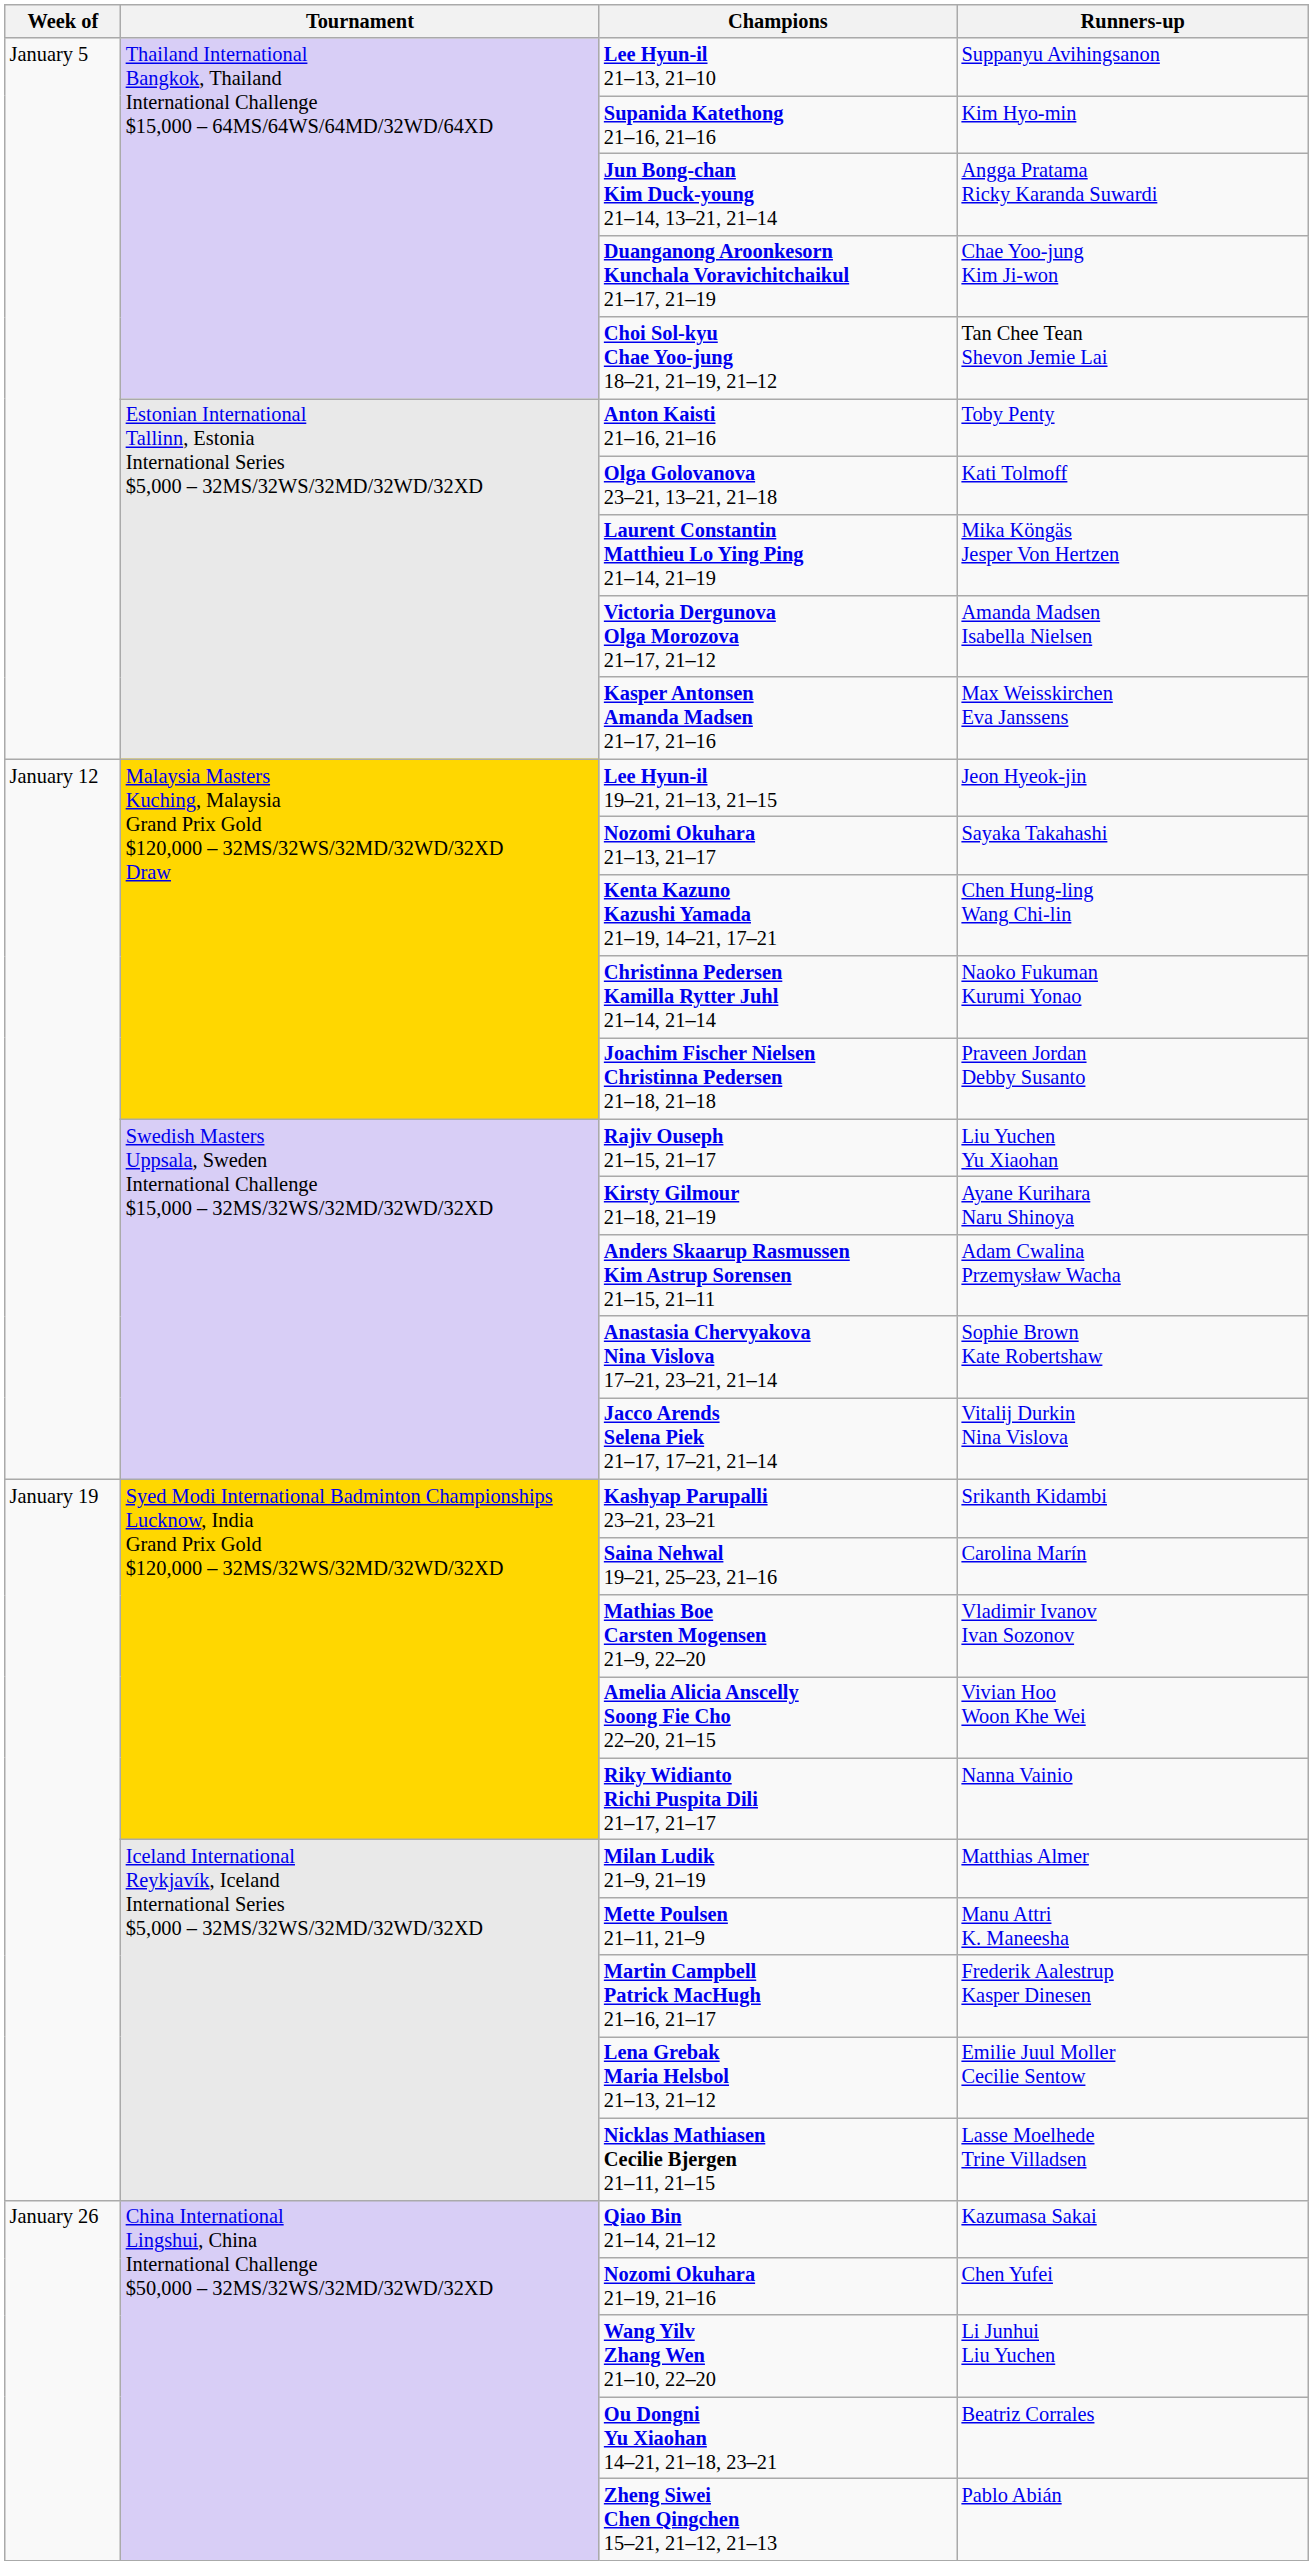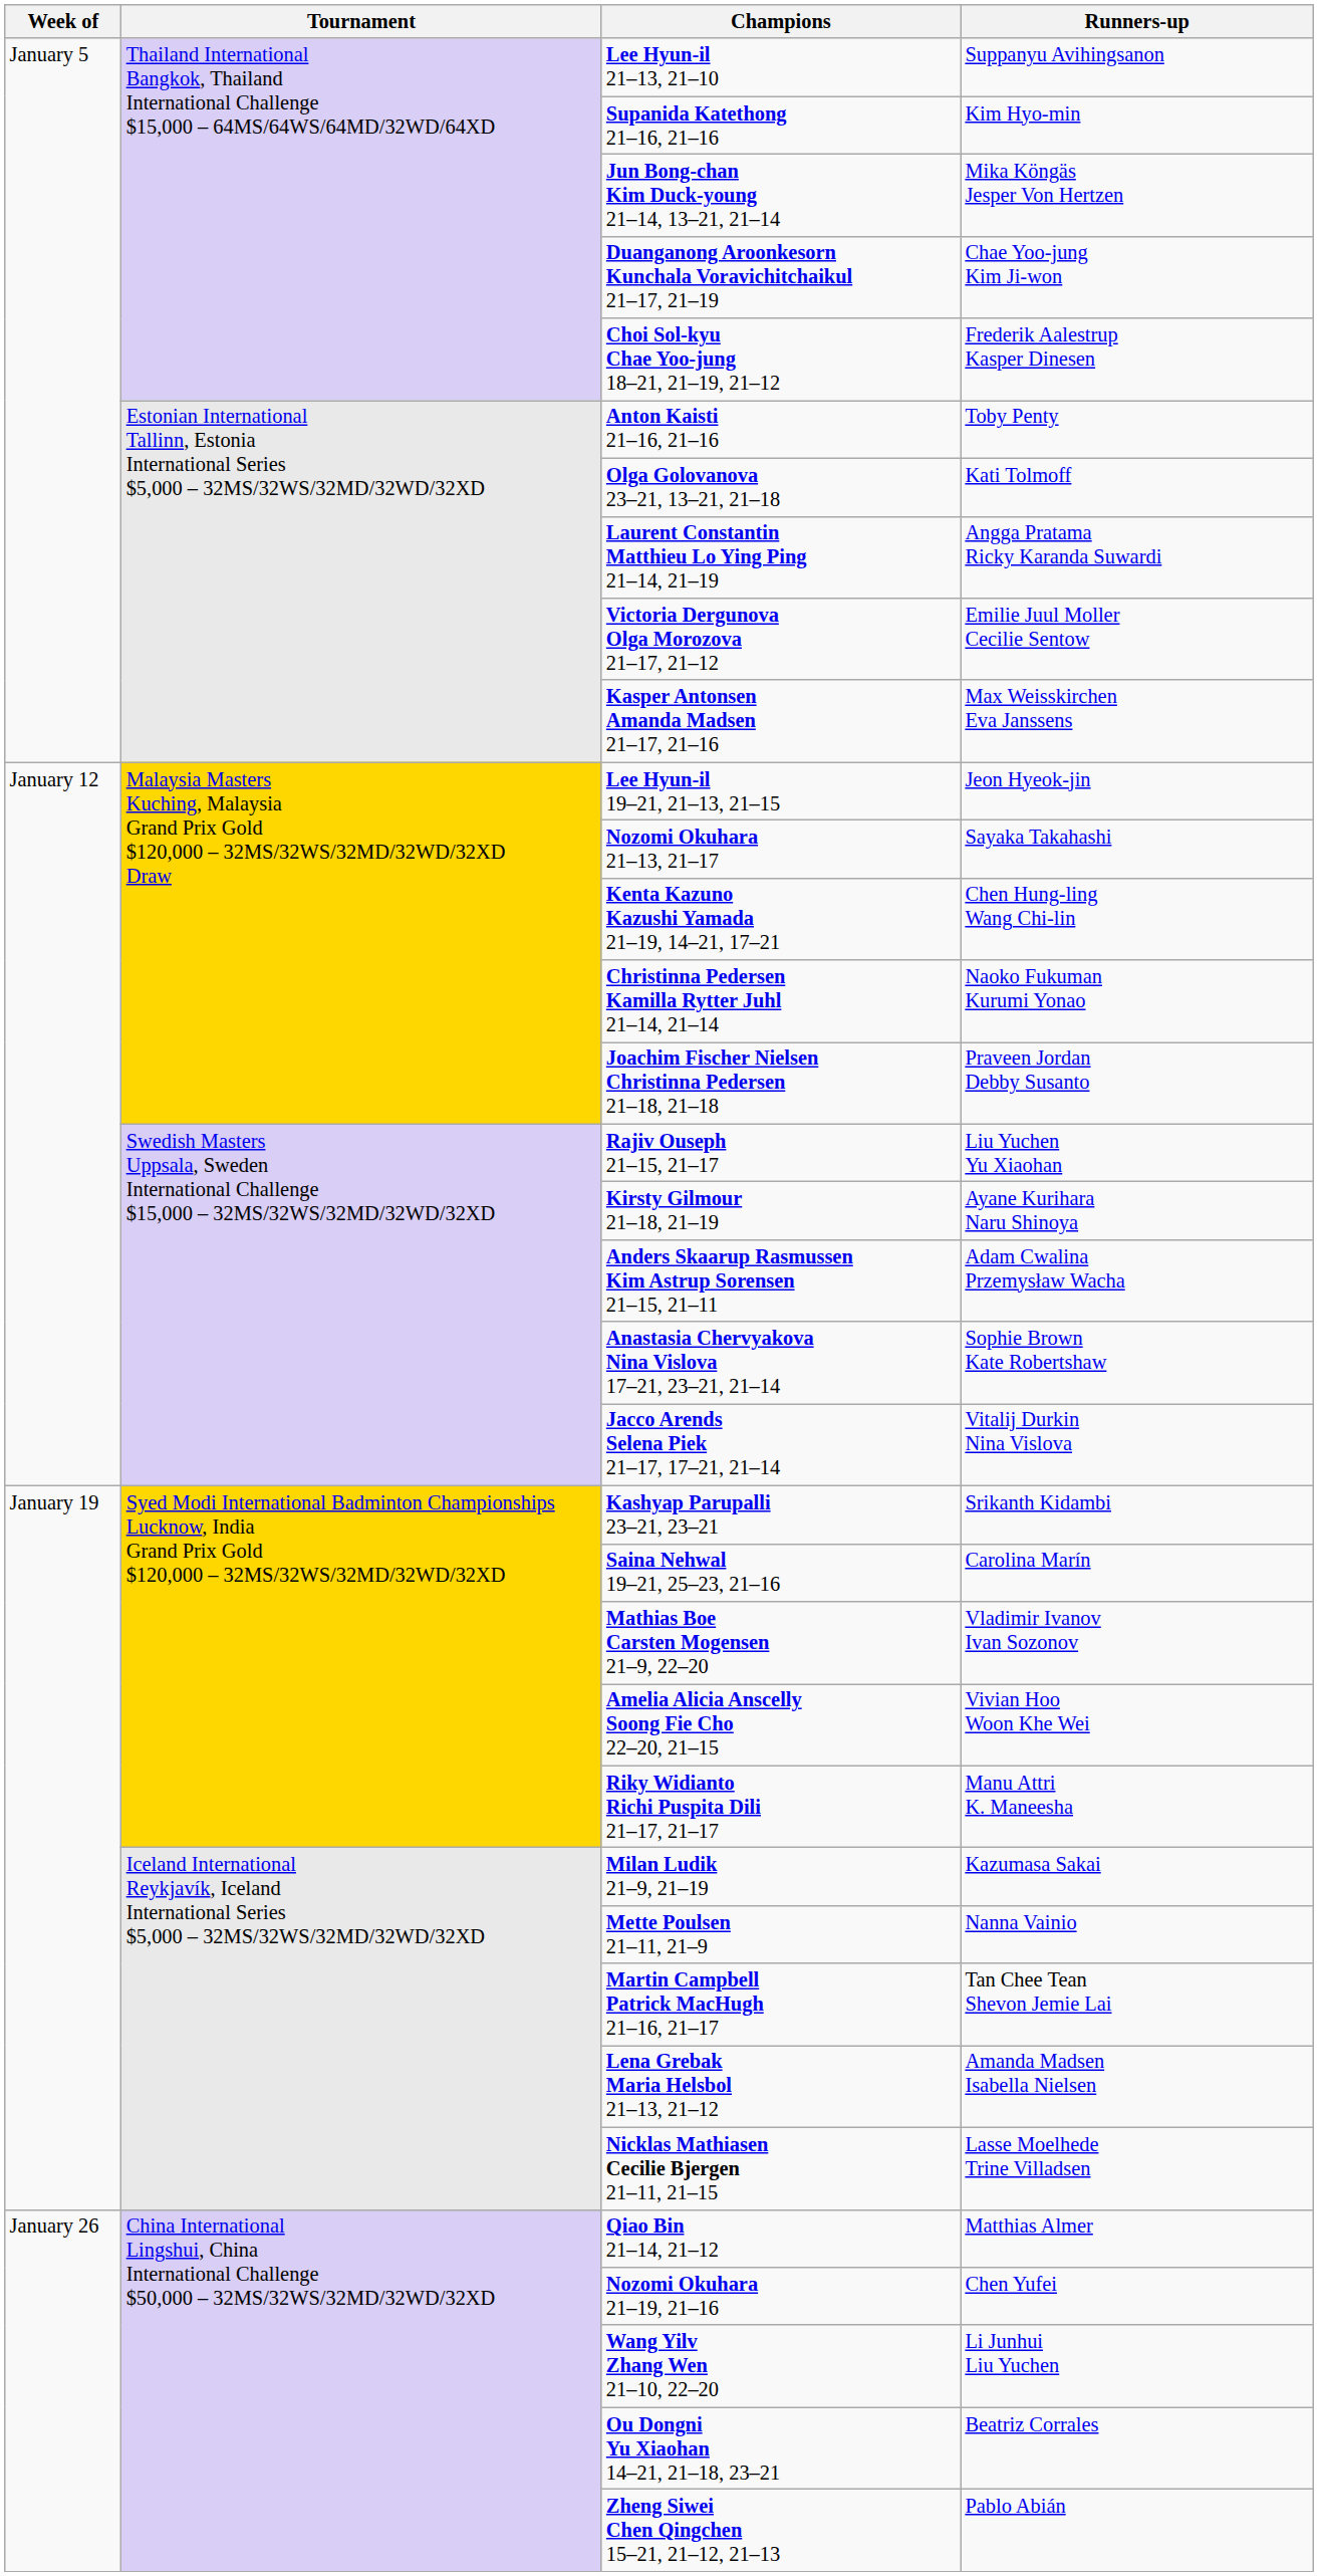Jun Bong-chan Kim Duck-young 21–14, 13–21, 21–14 | Runners-up: Angga Pratama Ricky Karanda Suwardi -> Mika Köngäs Jesper Von Hertzen
Choi Sol-kyu Chae Yoo-jung 18–21, 21–19, 21–12 | Runners-up: Tan Chee Tean Shevon Jemie Lai -> Frederik Aalestrup Kasper Dinesen
Laurent Constantin Matthieu Lo Ying Ping 21–14, 21–19 | Runners-up: Mika Köngäs Jesper Von Hertzen -> Angga Pratama Ricky Karanda Suwardi
Victoria Dergunova Olga Morozova 21–17, 21–12 | Runners-up: Amanda Madsen Isabella Nielsen -> Emilie Juul Moller Cecilie Sentow
Riky Widianto Richi Puspita Dili 21–17, 21–17 | Runners-up: Nanna Vainio -> Manu Attri K. Maneesha
Milan Ludik 21–9, 21–19 | Runners-up: Matthias Almer -> Kazumasa Sakai
Mette Poulsen 21–11, 21–9 | Runners-up: Manu Attri K. Maneesha -> Nanna Vainio
Martin Campbell Patrick MacHugh 21–16, 21–17 | Runners-up: Frederik Aalestrup Kasper Dinesen -> Tan Chee Tean Shevon Jemie Lai
Lena Grebak Maria Helsbol 21–13, 21–12 | Runners-up: Emilie Juul Moller Cecilie Sentow -> Amanda Madsen Isabella Nielsen
Qiao Bin 21–14, 21–12 | Runners-up: Kazumasa Sakai -> Matthias Almer
